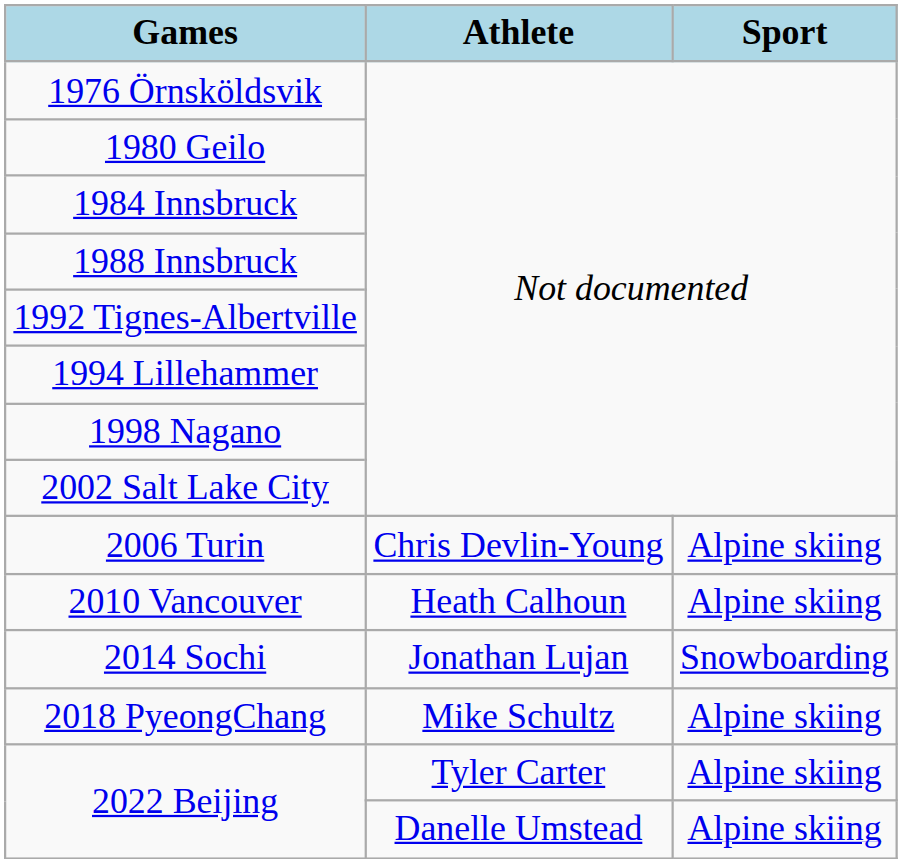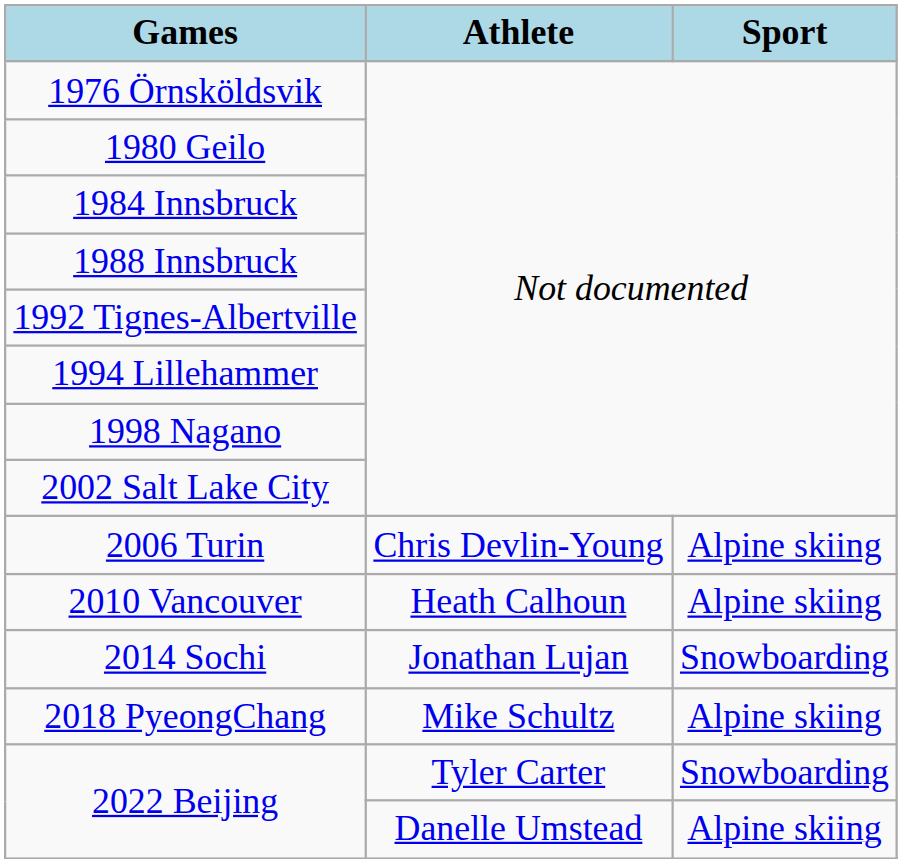2022 Beijing / Tyler Carter | Sport: Alpine skiing -> Snowboarding
